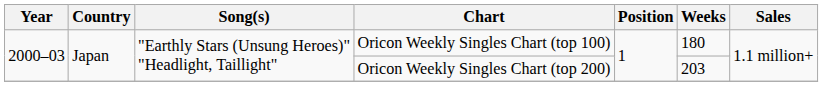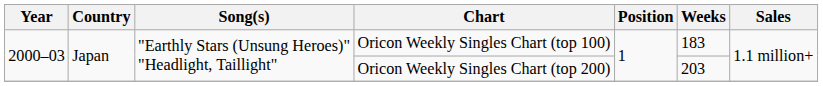Oricon Weekly Singles Chart (top 100) | Weeks: 180 -> 183
